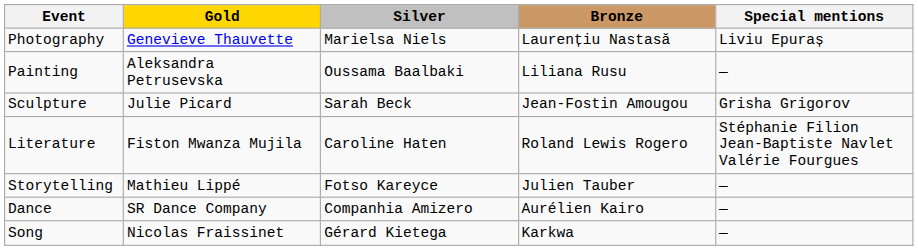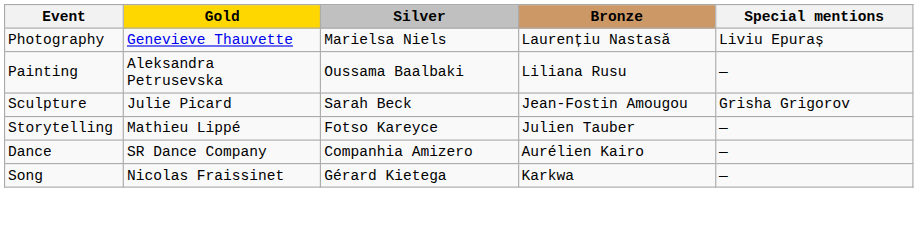- row: Literature | Fiston Mwanza Mujila | Caroline Haten | Roland Lewis Rogero | Stéphanie Filion Jean-Baptiste Navlet Valérie Fourgues
